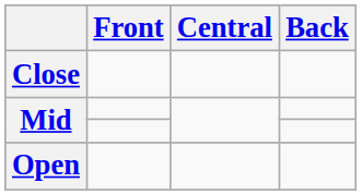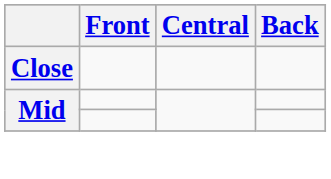- row: Open
